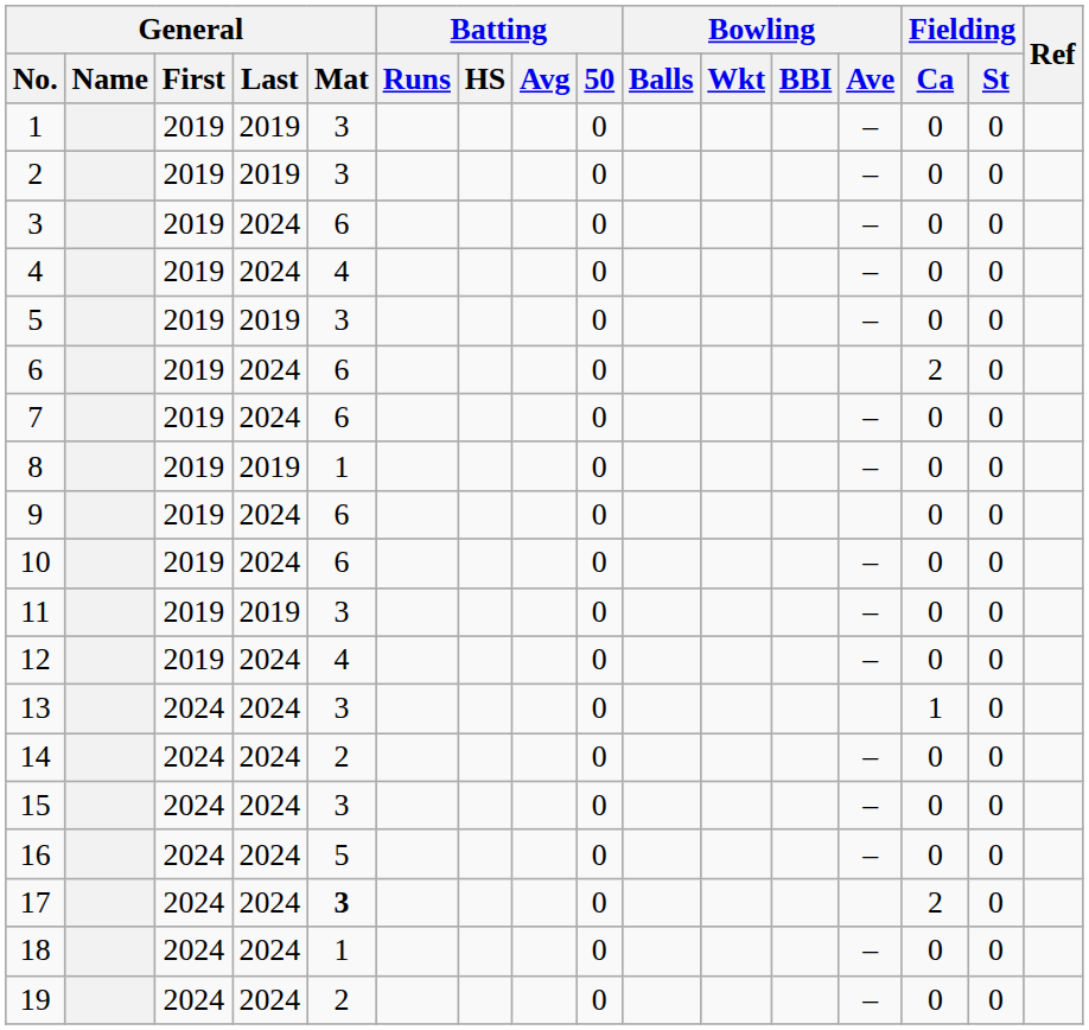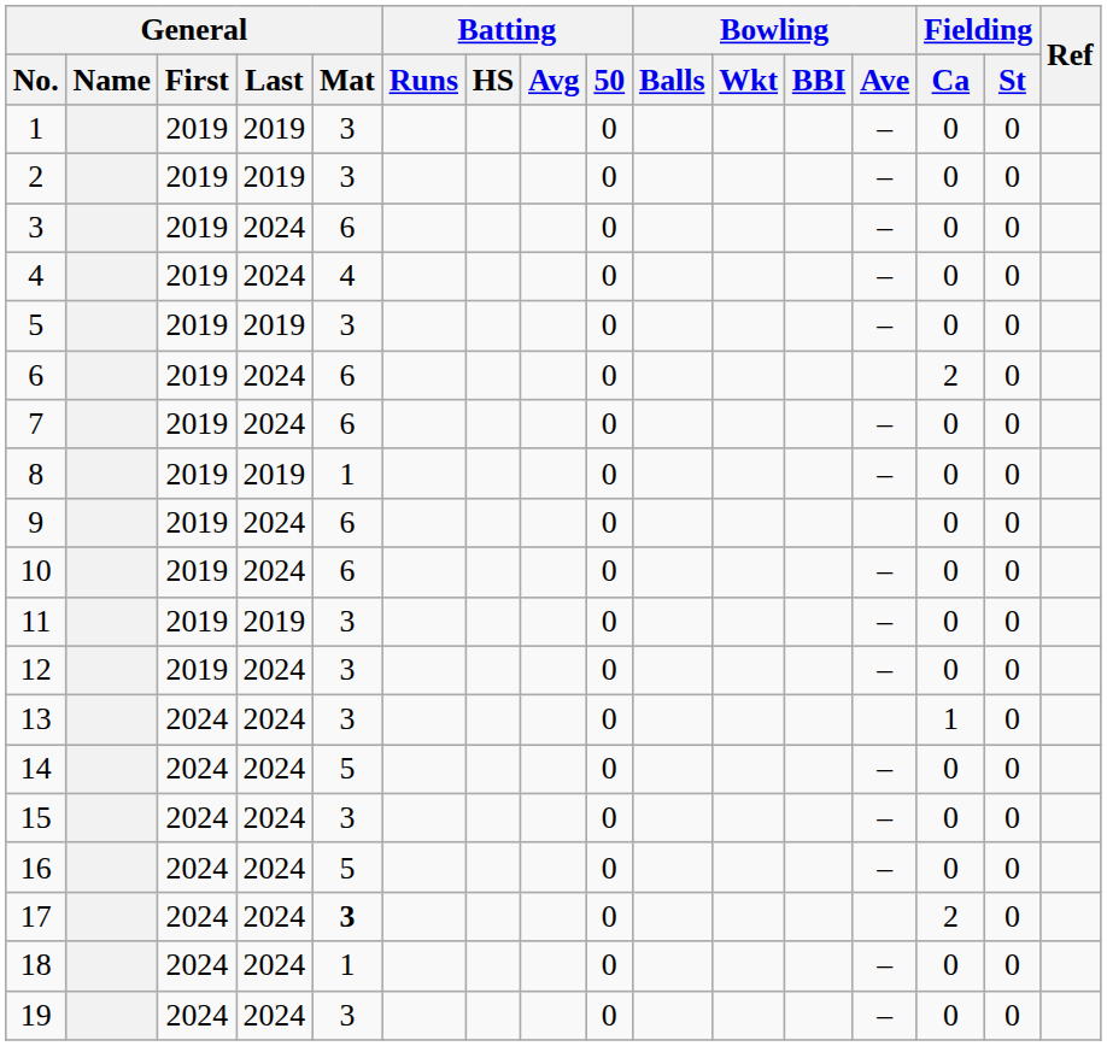12 | General / Mat: 4 -> 3
14 | General / Mat: 2 -> 5
19 | General / Mat: 2 -> 3
